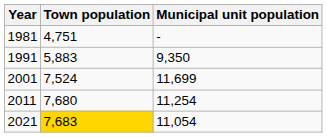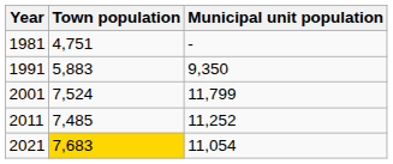2001 | Municipal unit population: 11,699 -> 11,799
2011 | Town population: 7,680 -> 7,485
2011 | Municipal unit population: 11,254 -> 11,252
